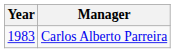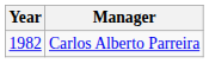Carlos Alberto Parreira | Year: 1983 -> 1982
